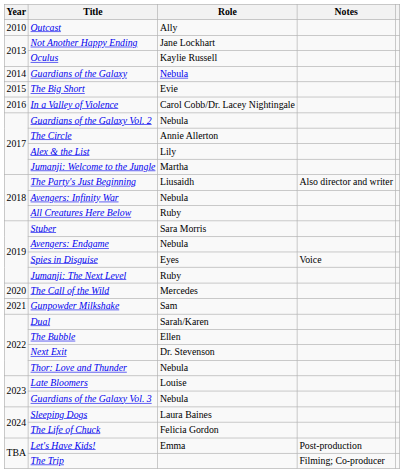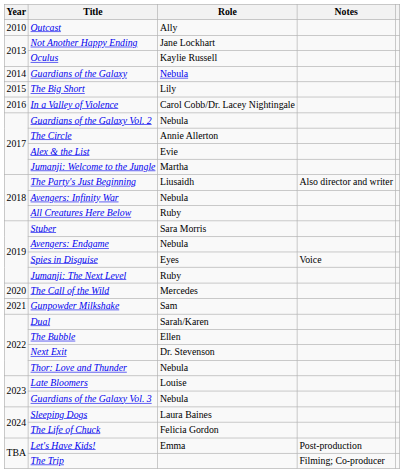The Big Short | Role: Evie -> Lily
Alex & the List | Role: Lily -> Evie
